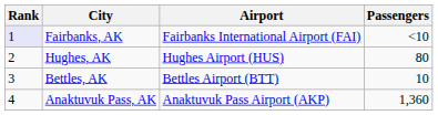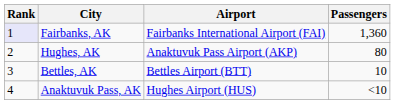Fairbanks, AK | Passengers: <10 -> 1,360
Hughes, AK | Airport: Hughes Airport (HUS) -> Anaktuvuk Pass Airport (AKP)
Anaktuvuk Pass, AK | Airport: Anaktuvuk Pass Airport (AKP) -> Hughes Airport (HUS)
Anaktuvuk Pass, AK | Passengers: 1,360 -> <10
